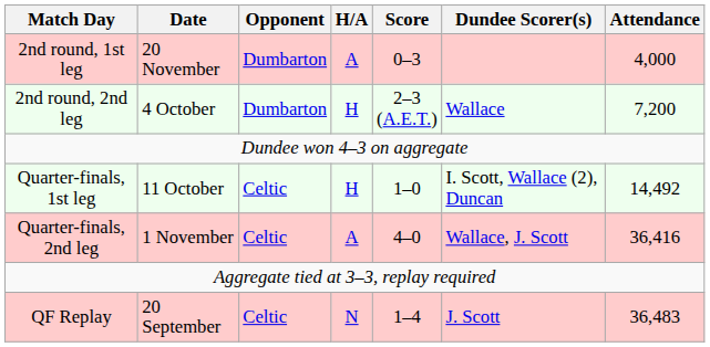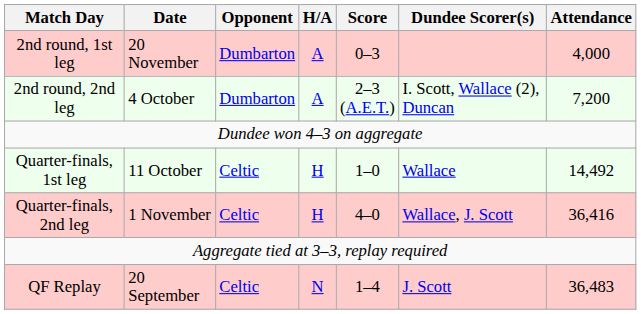2nd round, 2nd leg | H/A: H -> A
2nd round, 2nd leg | Dundee Scorer(s): Wallace -> I. Scott, Wallace (2), Duncan
Quarter-finals, 1st leg | Dundee Scorer(s): I. Scott, Wallace (2), Duncan -> Wallace
Quarter-finals, 2nd leg | H/A: A -> H
